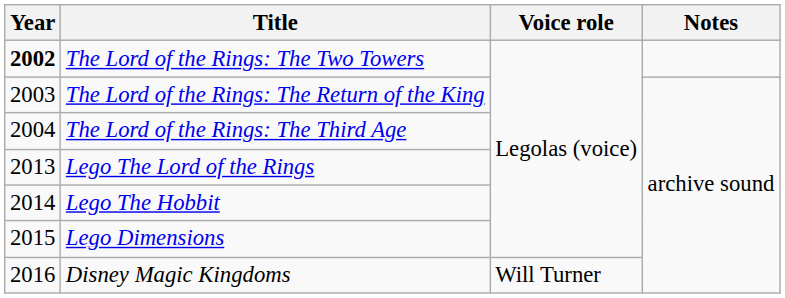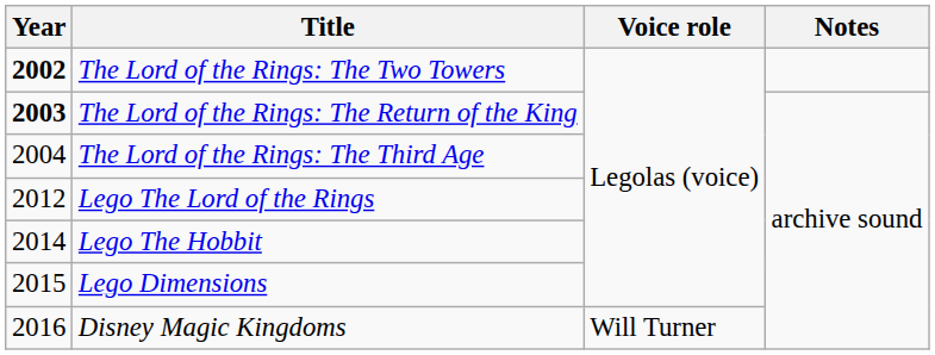The Lord of the Rings: The Return of the King | Year: normal -> bold
Lego The Lord of the Rings | Year: 2013 -> 2012
